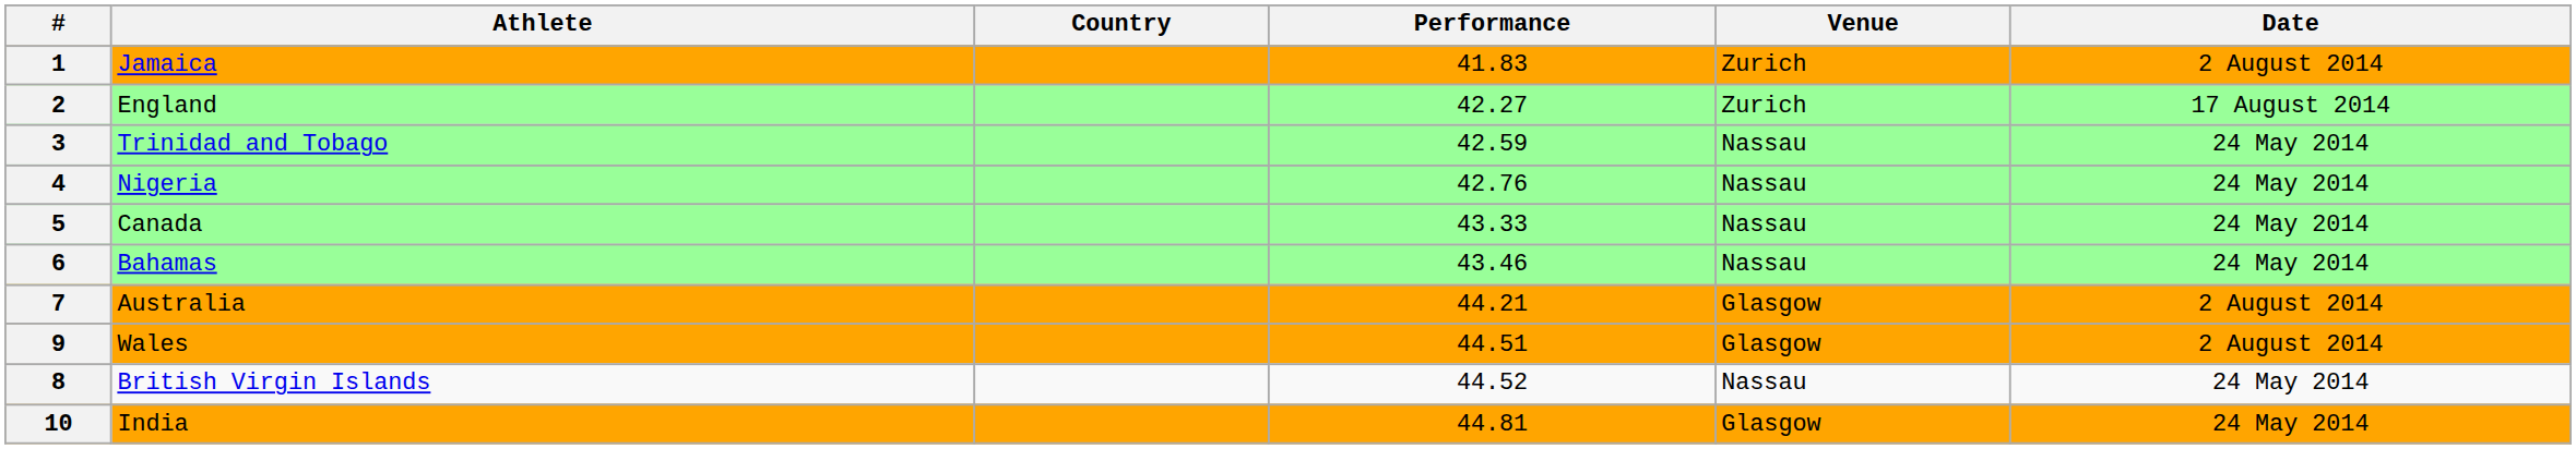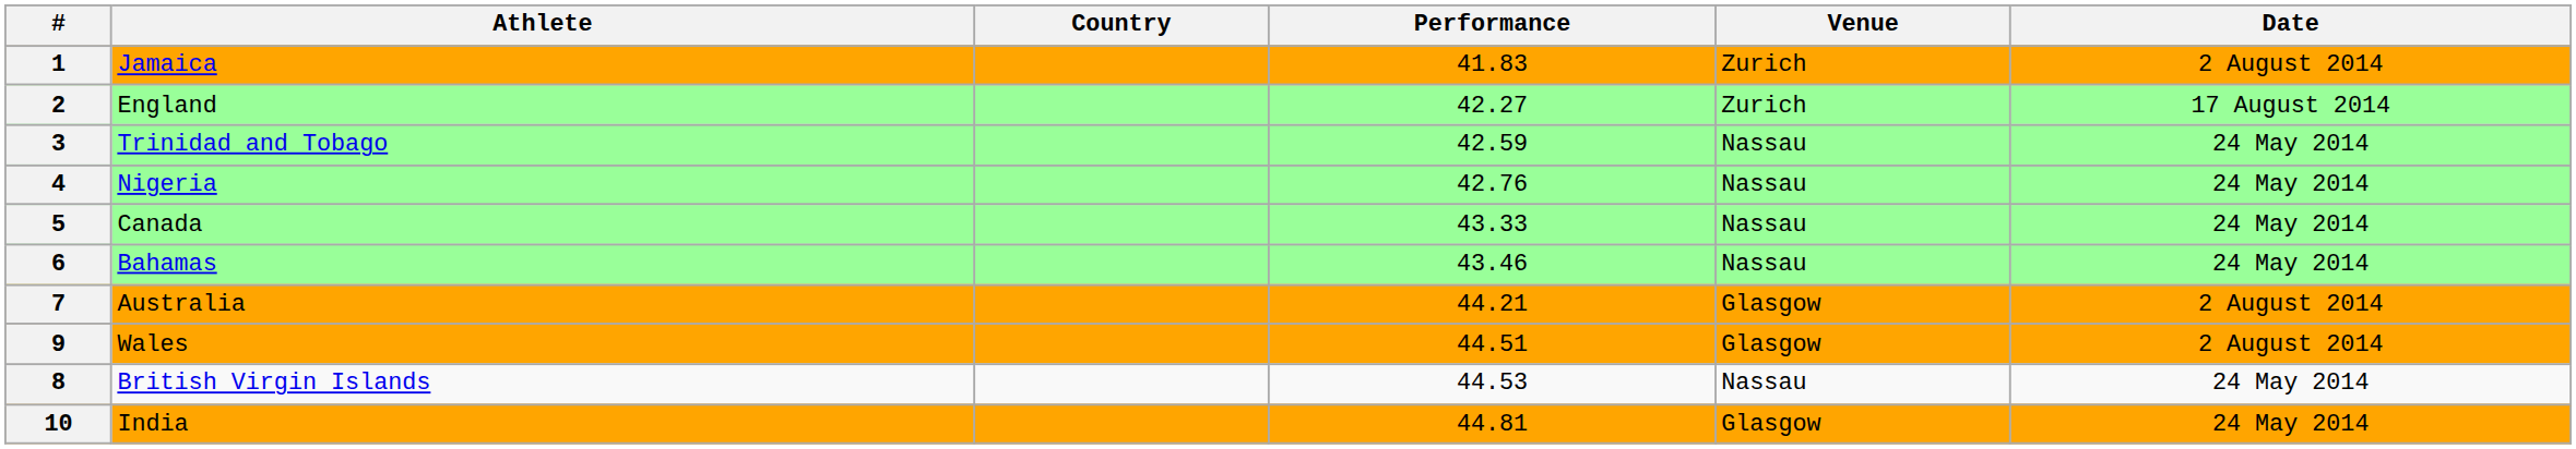8 | Performance: 44.52 -> 44.53
